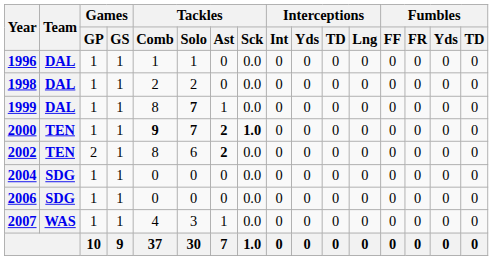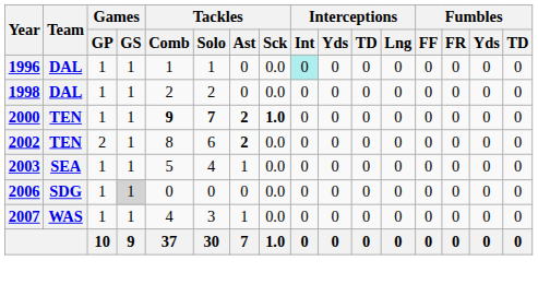1996 | Interceptions / Int: no background -> paleturquoise background
- row: 1999 | DAL | 1 | 1 | 8 | 7 | 1 | 0.0 | 0 | 0 | 0 | 0 | 0 | 0 | 0 | 0
+ row: 2003 | SEA | 1 | 1 | 5 | 4 | 1 | 0.0 | 0 | 0 | 0 | 0 | 0 | 0 | 0 | 0
- row: 2004 | SDG | 1 | 1 | 0 | 0 | 0 | 0.0 | 0 | 0 | 0 | 0 | 0 | 0 | 0 | 0
2006 | Games / GS: no background -> lightgrey background
